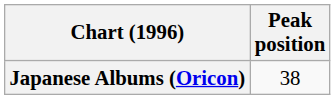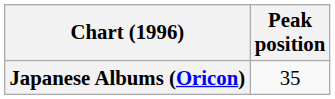Japanese Albums (Oricon) | Peak position: 38 -> 35
